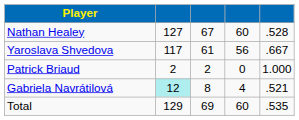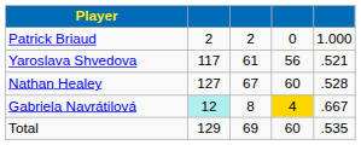rows swapped: Nathan Healey <-> Patrick Briaud
Yaroslava Shvedova | column 5: .667 -> .521
Gabriela Navrátilová | column 4: no background -> gold background
Gabriela Navrátilová | column 5: .521 -> .667
